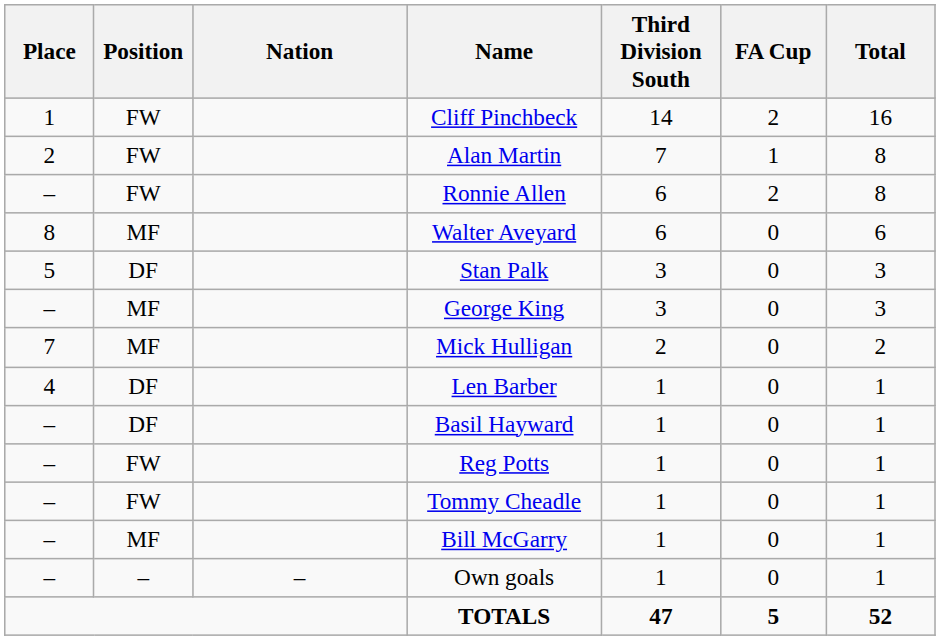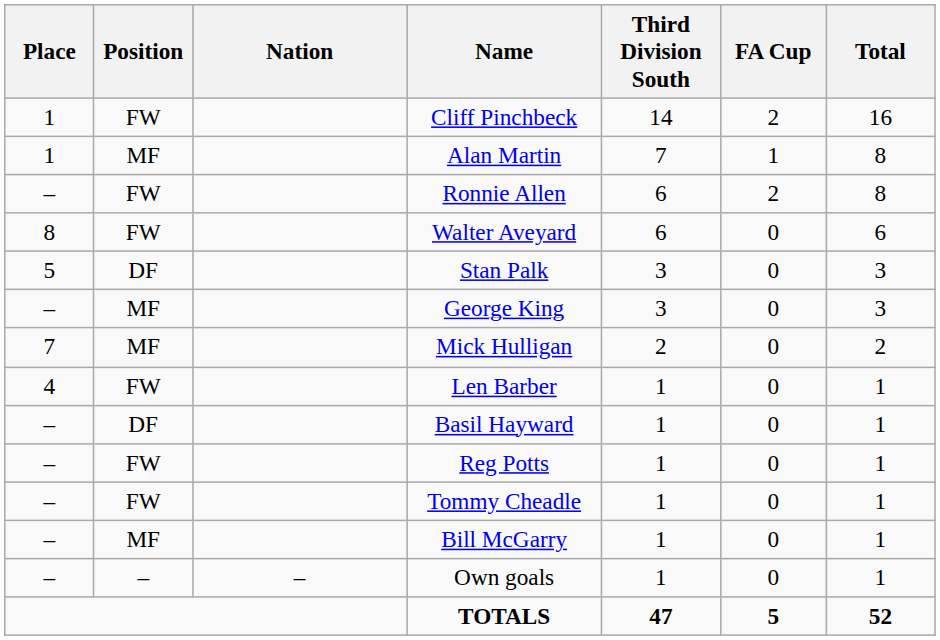Alan Martin | Place: 2 -> 1
Alan Martin | Position: FW -> MF
Walter Aveyard | Position: MF -> FW
Len Barber | Position: DF -> FW
